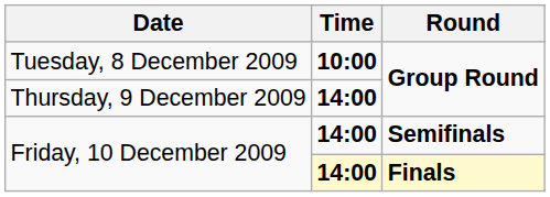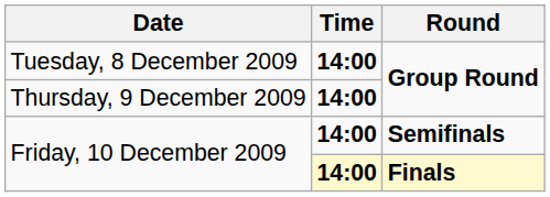Tuesday, 8 December 2009 | Time: 10:00 -> 14:00
